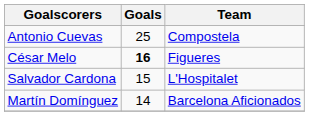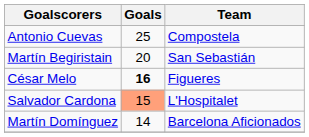+ row: Martín Begiristain | 20 | San Sebastián
Salvador Cardona | Goals: no background -> lightsalmon background
